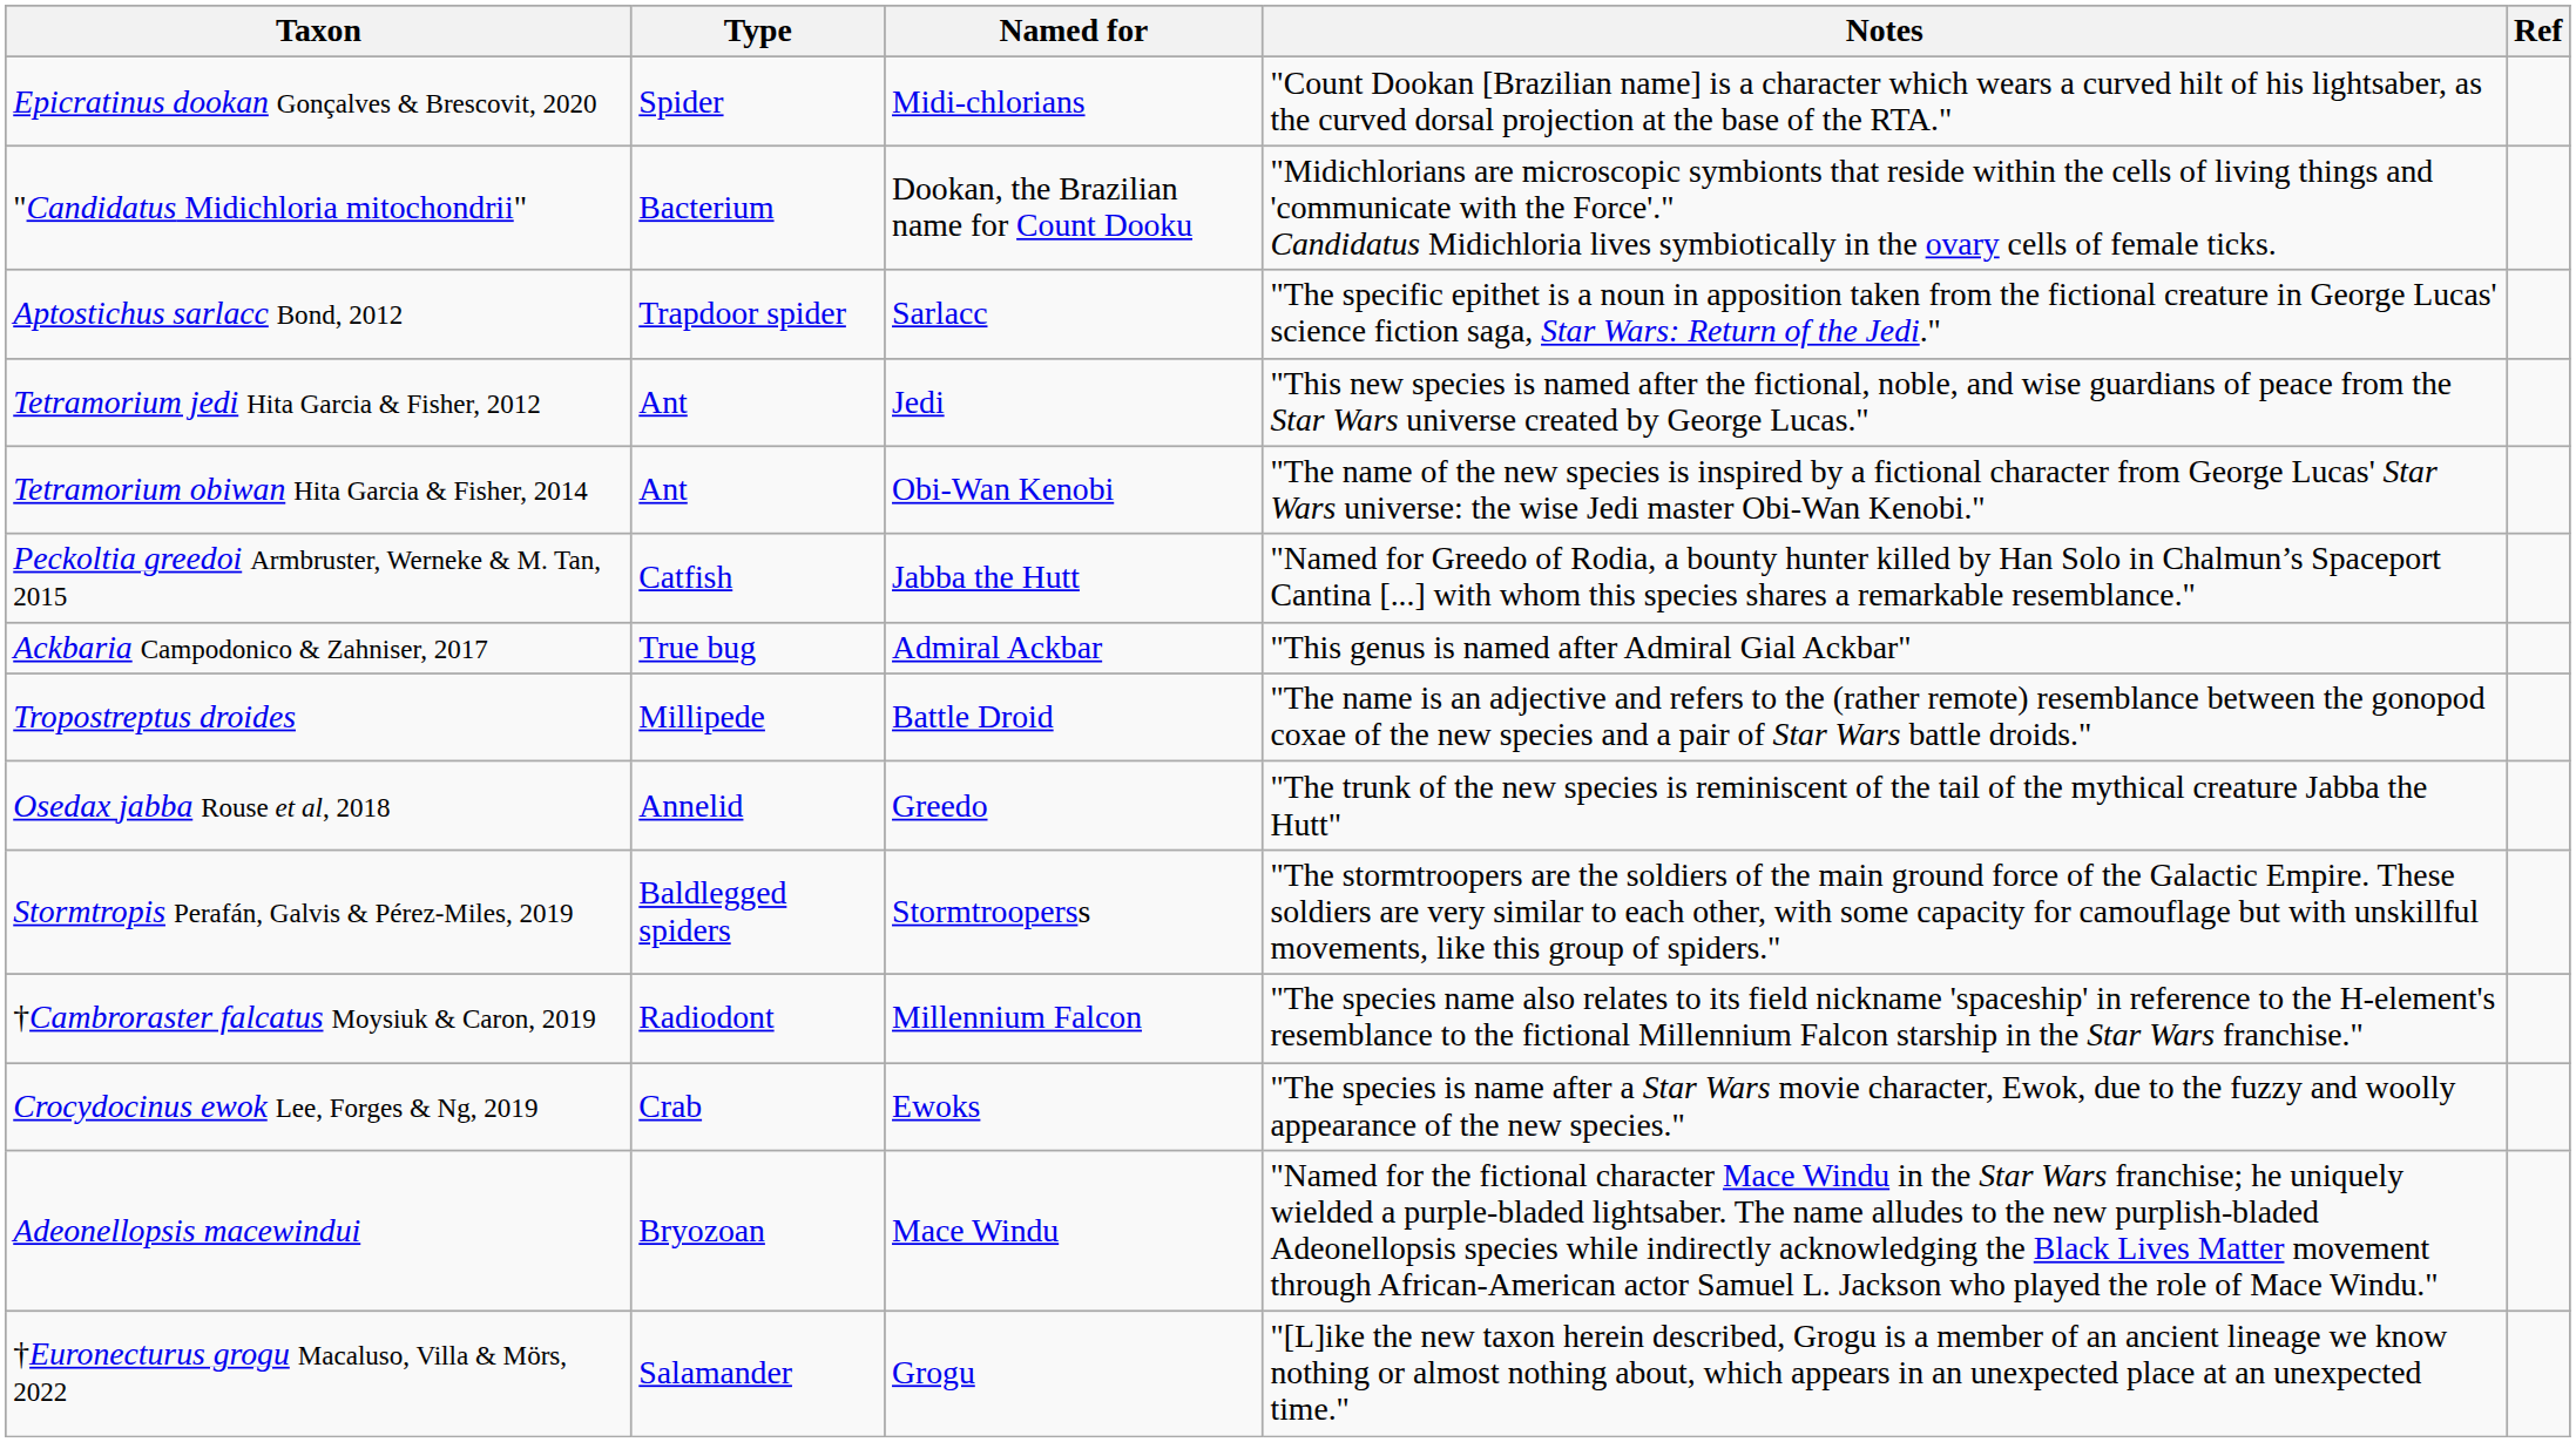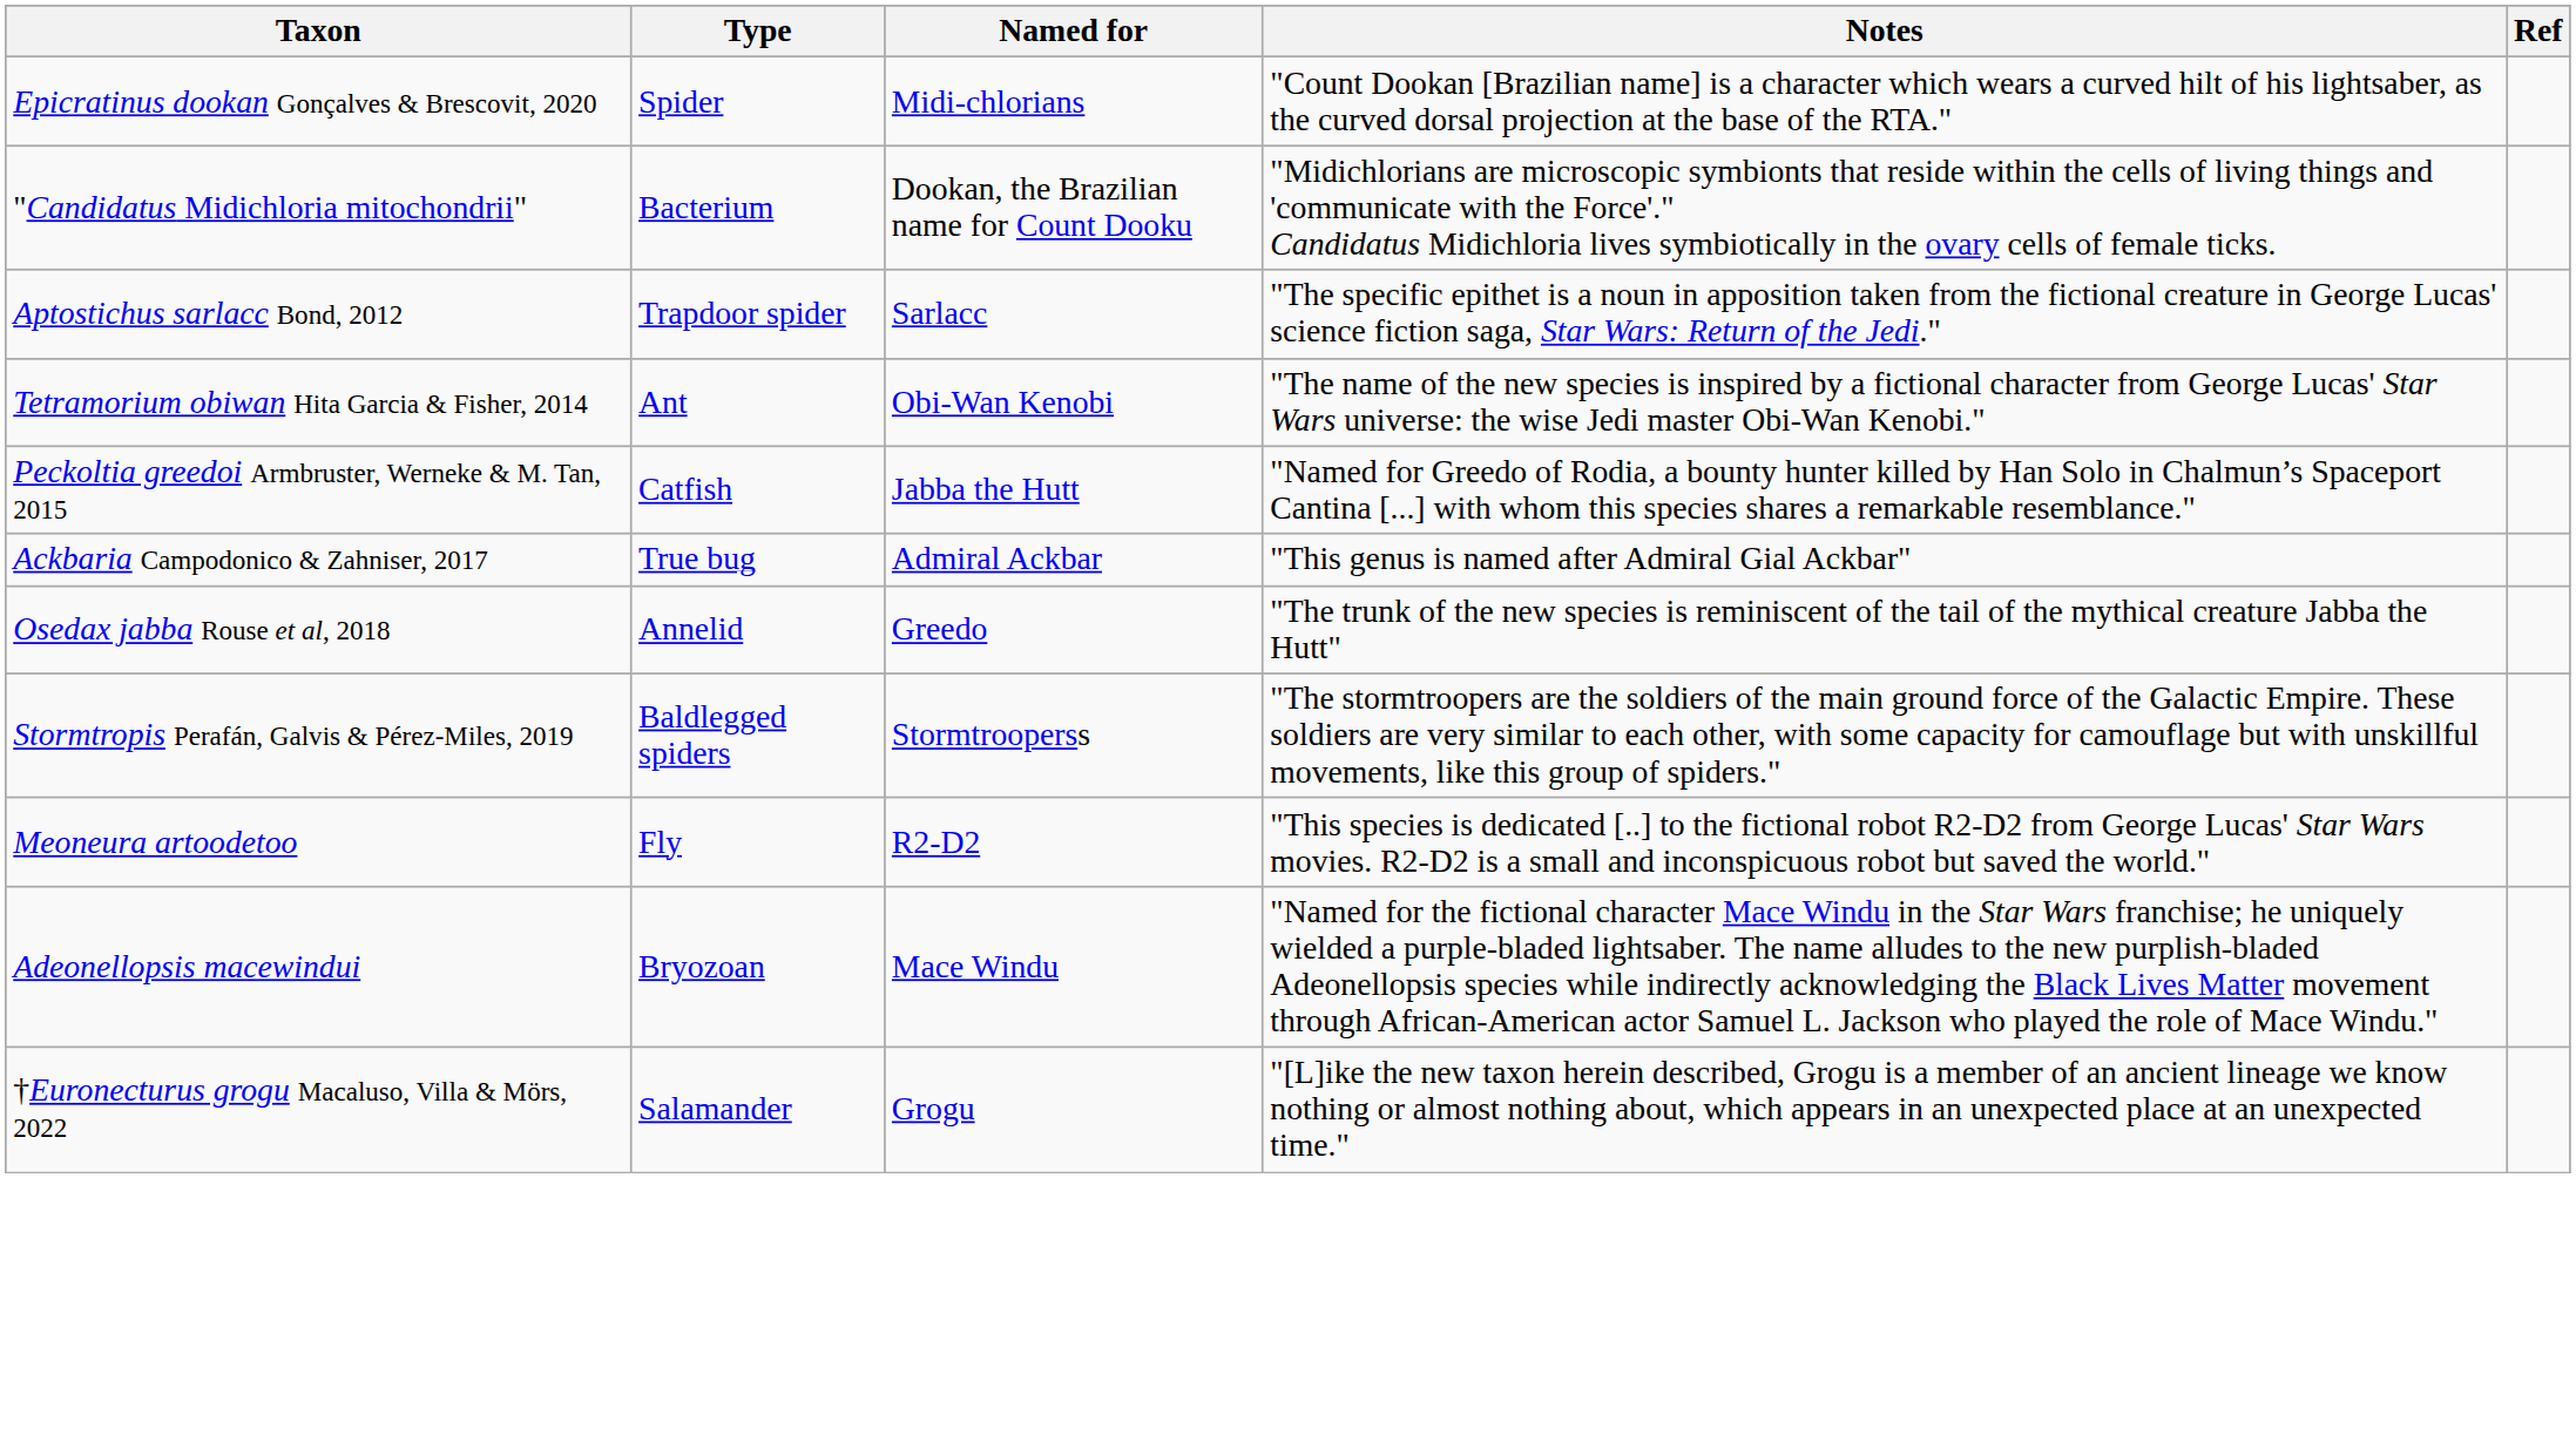- row: Tetramorium jedi Hita Garcia & Fisher, 2012 | Ant | Jedi | "This new species is named after the fictional, noble, and wise guardians of peace from the Star Wars universe created by George Lucas."
- row: Tropostreptus droides | Millipede | Battle Droid | "The name is an adjective and refers to the (rather remote) resemblance between the gonopod coxae of the new species and a pair of Star Wars battle droids."
- row: †Cambroraster falcatus Moysiuk & Caron, 2019 | Radiodont | Millennium Falcon | "The species name also relates to its field nickname 'spaceship' in reference to the H-element's resemblance to the fictional Millennium Falcon starship in the Star Wars franchise."
- row: Crocydocinus ewok Lee, Forges & Ng, 2019 | Crab | Ewoks | "The species is name after a Star Wars movie character, Ewok, due to the fuzzy and woolly appearance of the new species."
+ row: Meoneura artoodetoo | Fly | R2-D2 | "This species is dedicated [..] to the fictional robot R2-D2 from George Lucas' Star Wars movies. R2-D2 is a small and inconspicuous robot but saved the world."
